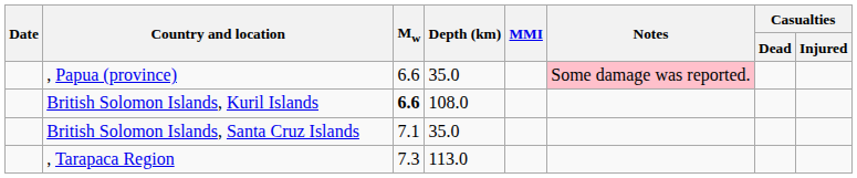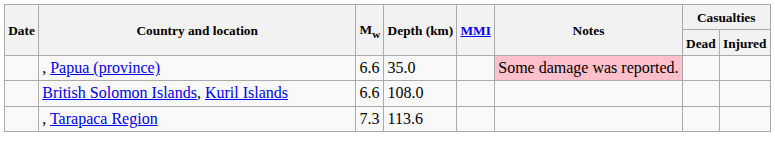British Solomon Islands, Kuril Islands | Mw: bold -> normal
- row: British Solomon Islands, Santa Cruz Islands | 7.1 | 35.0
, Tarapaca Region | Depth (km): 113.0 -> 113.6
